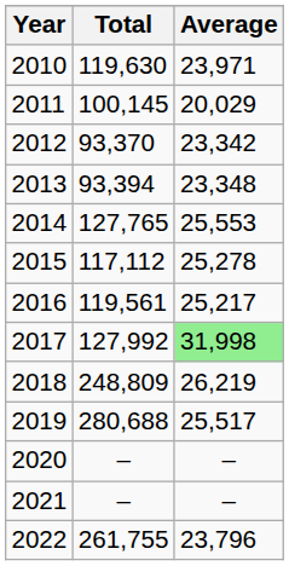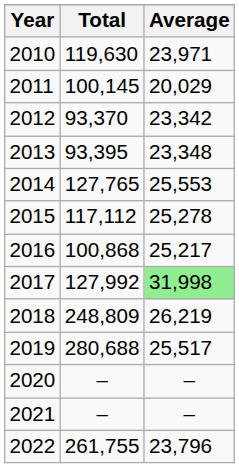2013 | Total: 93,394 -> 93,395
2016 | Total: 119,561 -> 100,868
